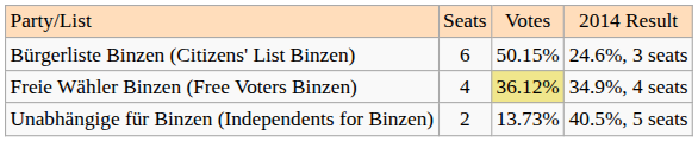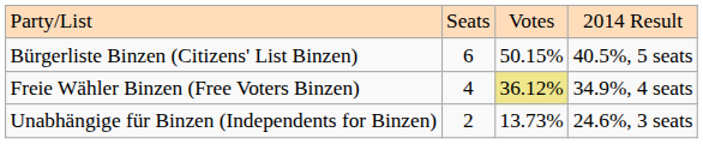Bürgerliste Binzen (Citizens' List Binzen) | column 4: 24.6%, 3 seats -> 40.5%, 5 seats
Unabhängige für Binzen (Independents for Binzen) | column 4: 40.5%, 5 seats -> 24.6%, 3 seats
